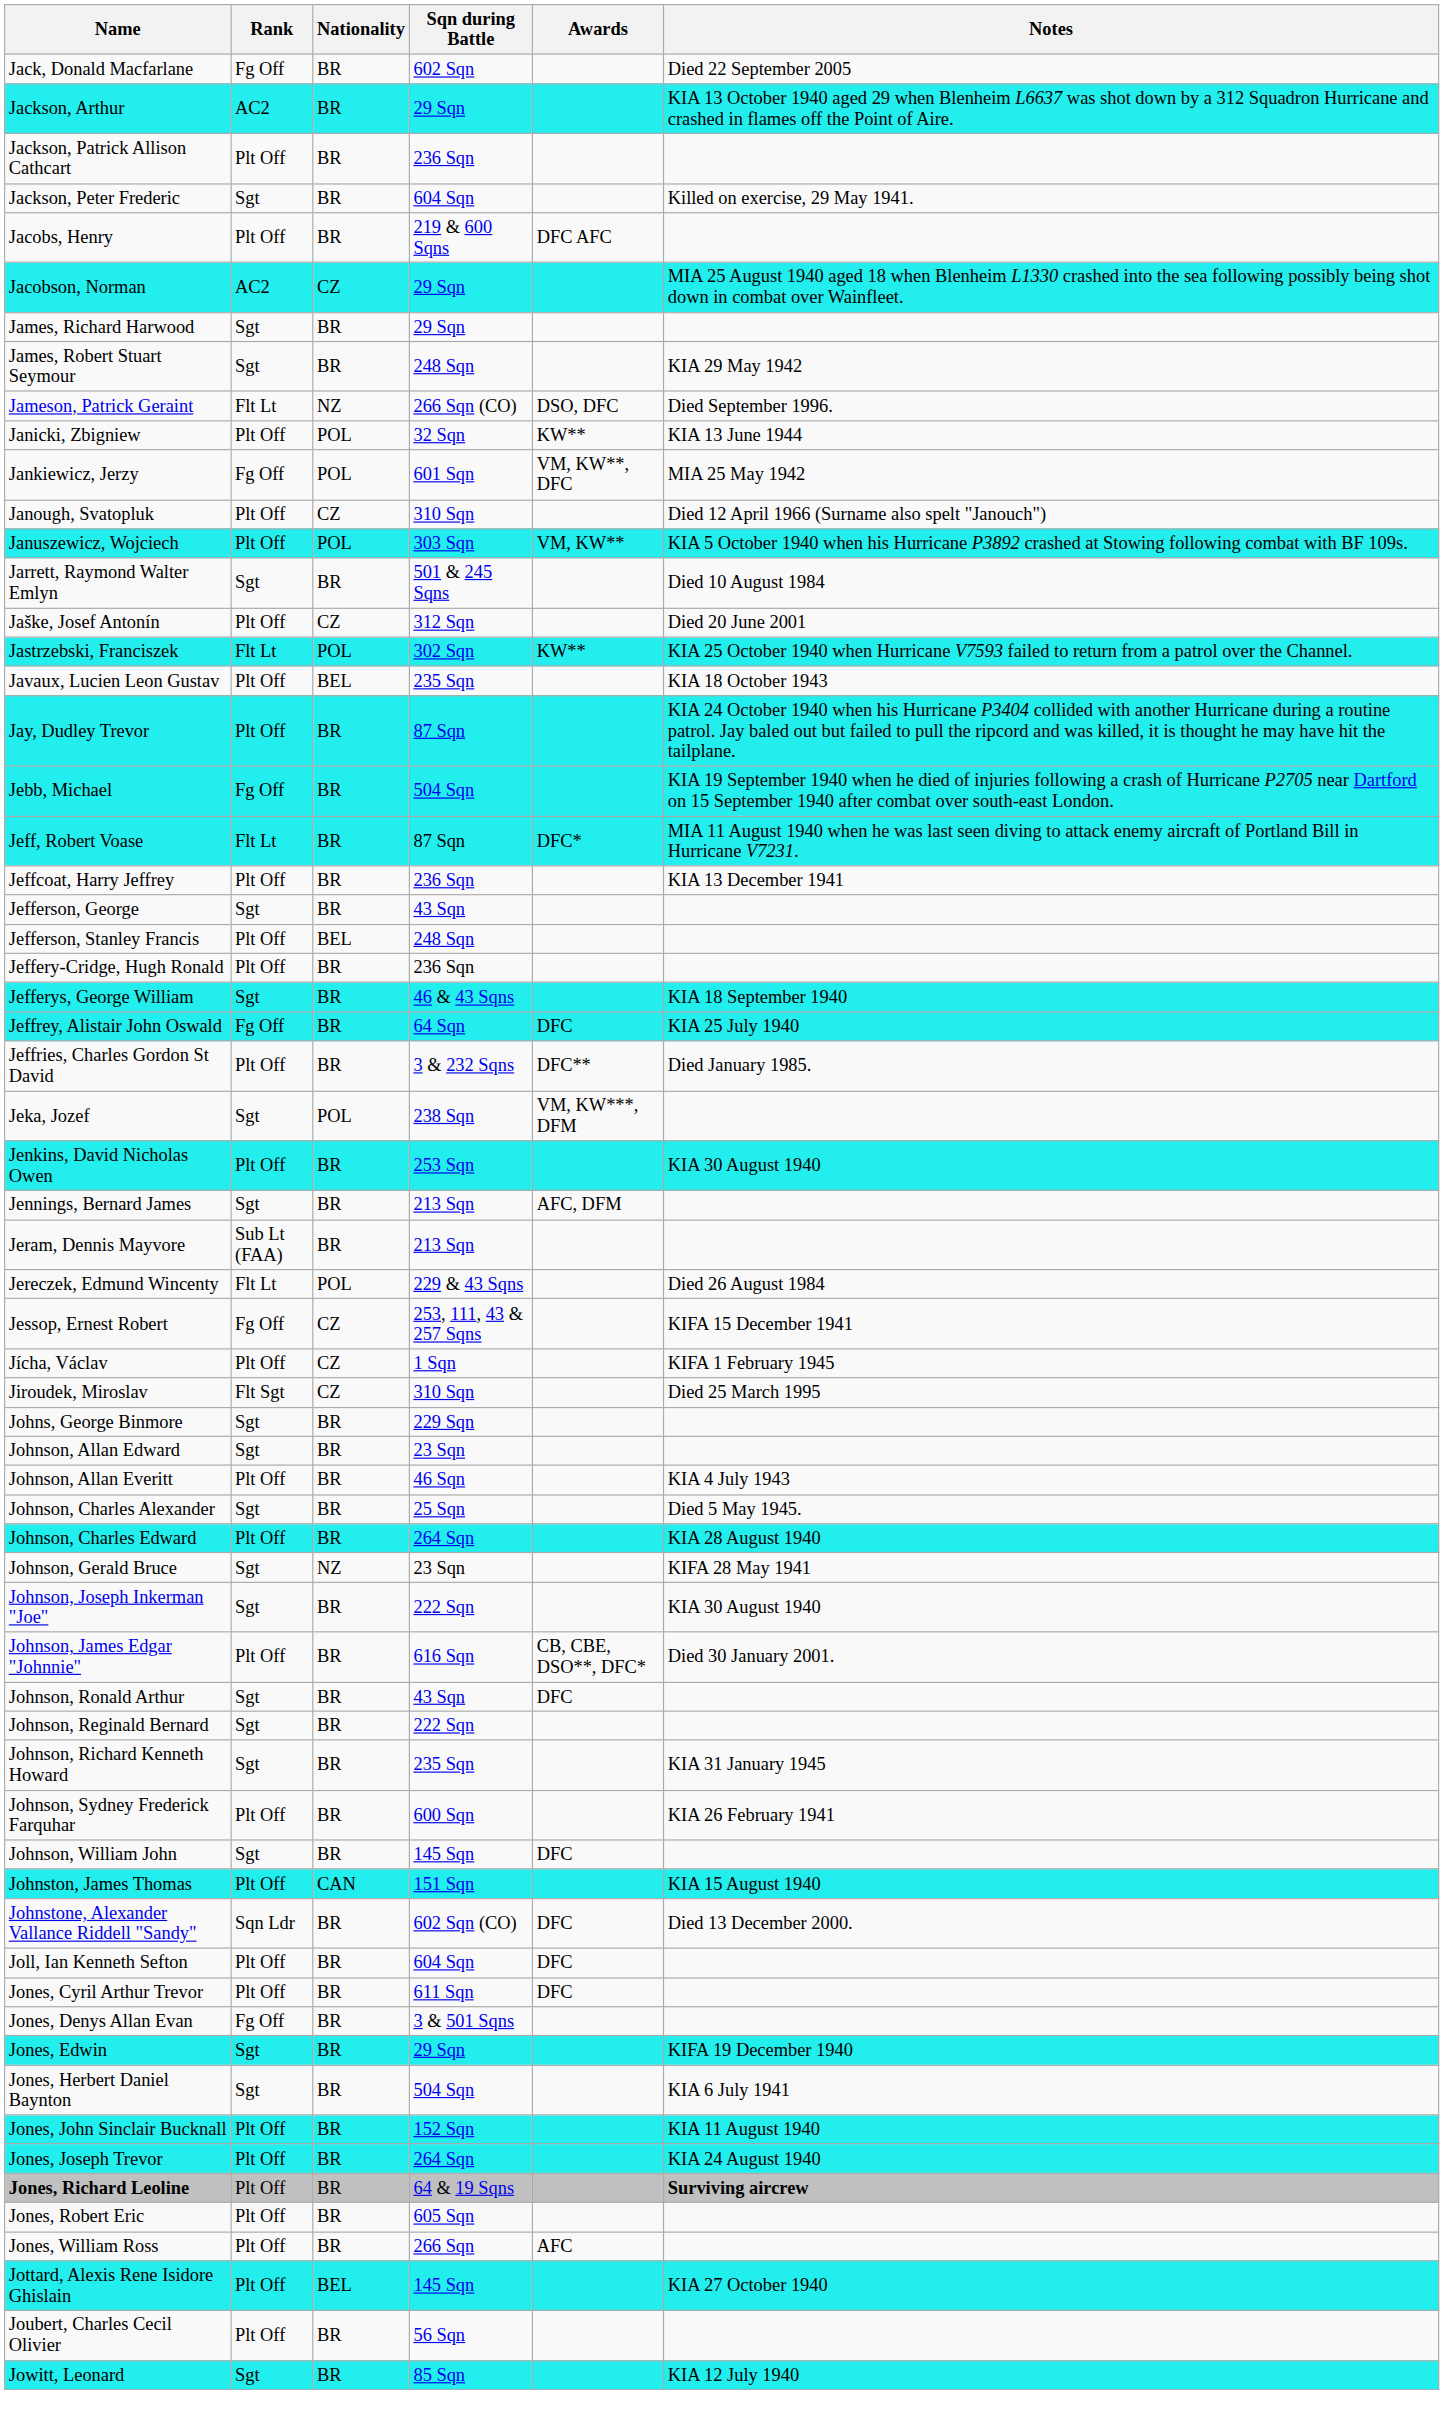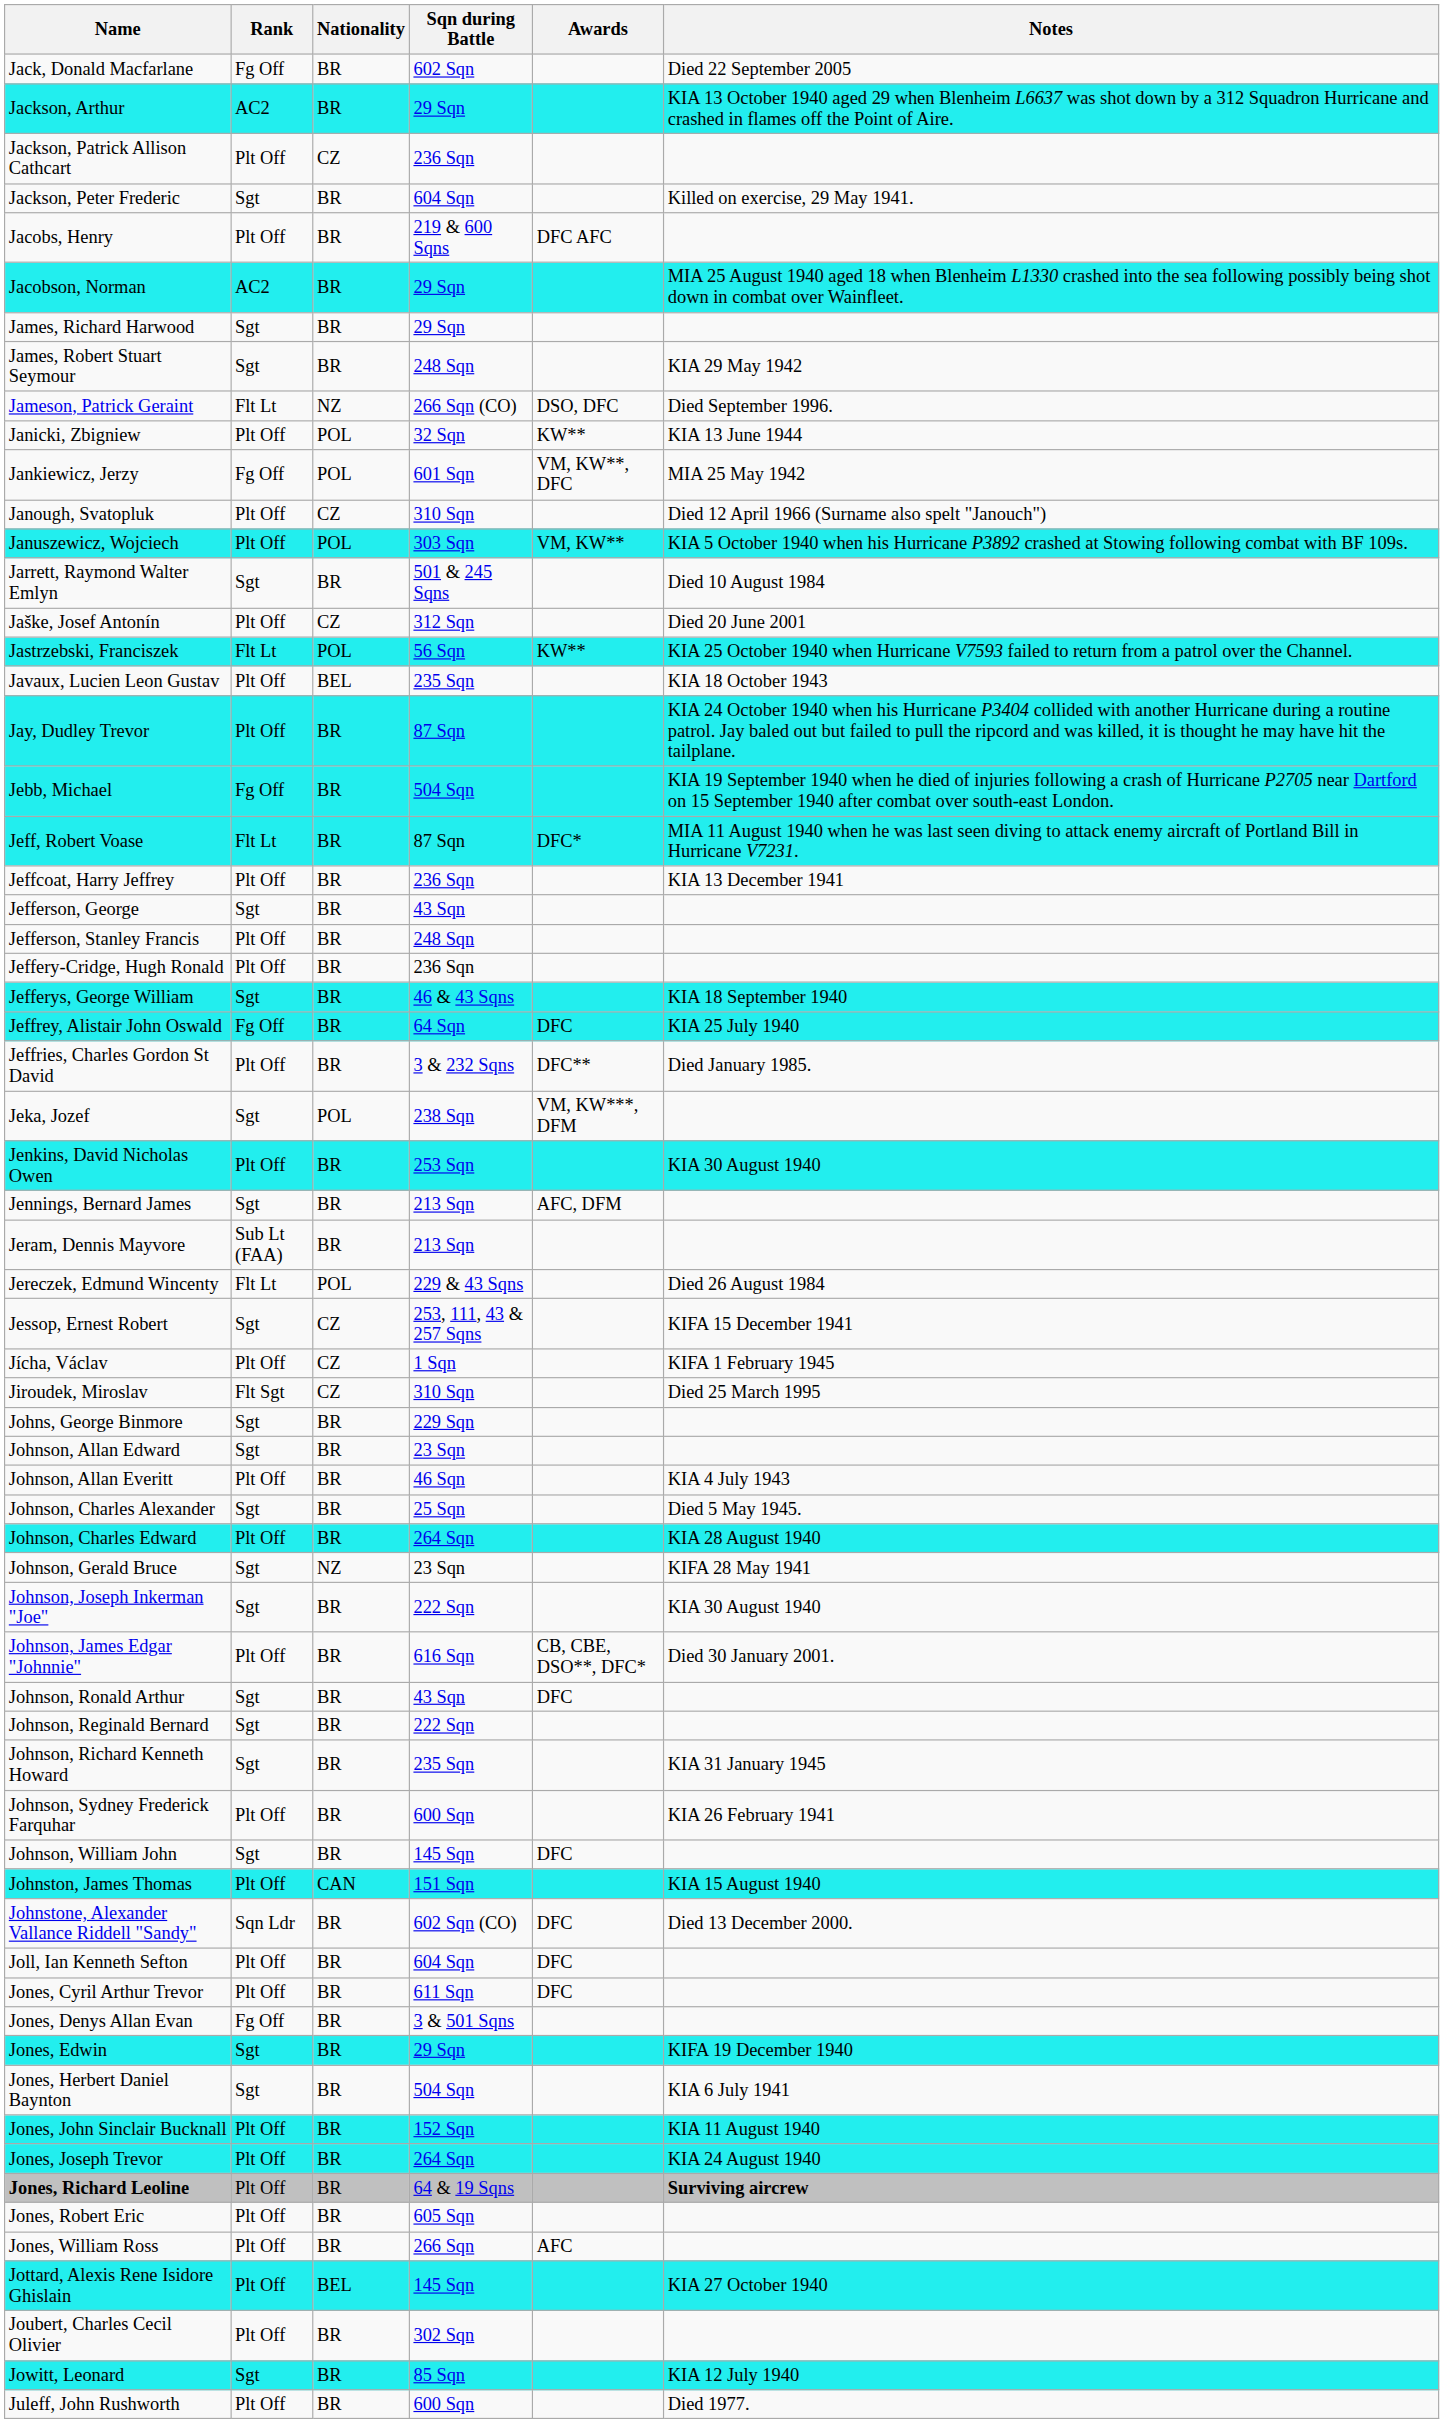Jackson, Patrick Allison Cathcart | Nationality: BR -> CZ
Jacobson, Norman | Nationality: CZ -> BR
Jastrzebski, Franciszek | Sqn during Battle: 302 Sqn -> 56 Sqn
Jefferson, Stanley Francis | Nationality: BEL -> BR
Jessop, Ernest Robert | Rank: Fg Off -> Sgt
Joubert, Charles Cecil Olivier | Sqn during Battle: 56 Sqn -> 302 Sqn
+ row: Juleff, John Rushworth | Plt Off | BR | 600 Sqn | Died 1977.
